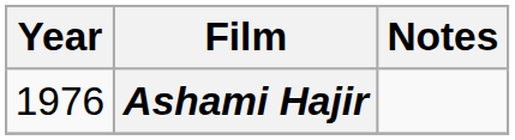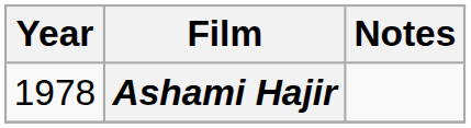Ashami Hajir | Year: 1976 -> 1978
